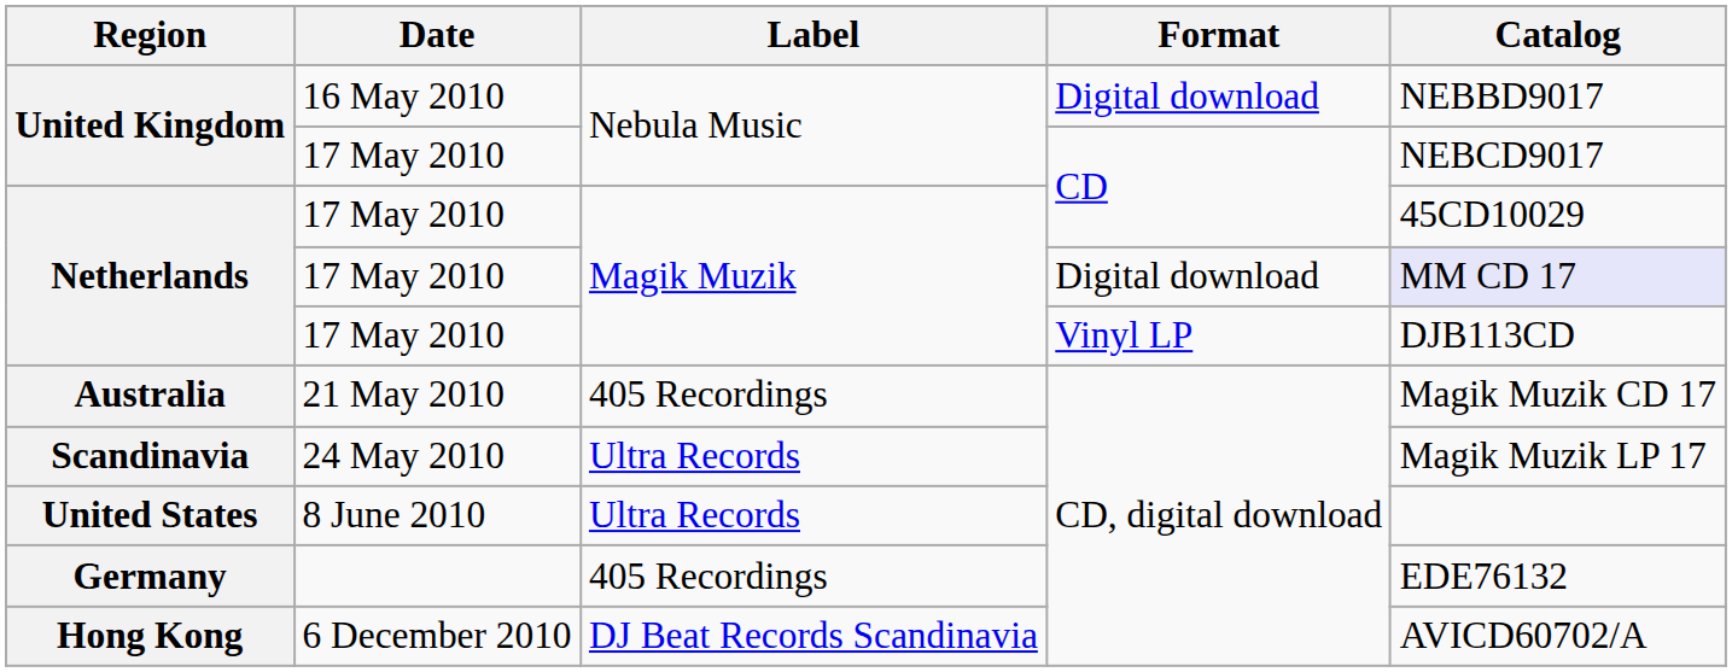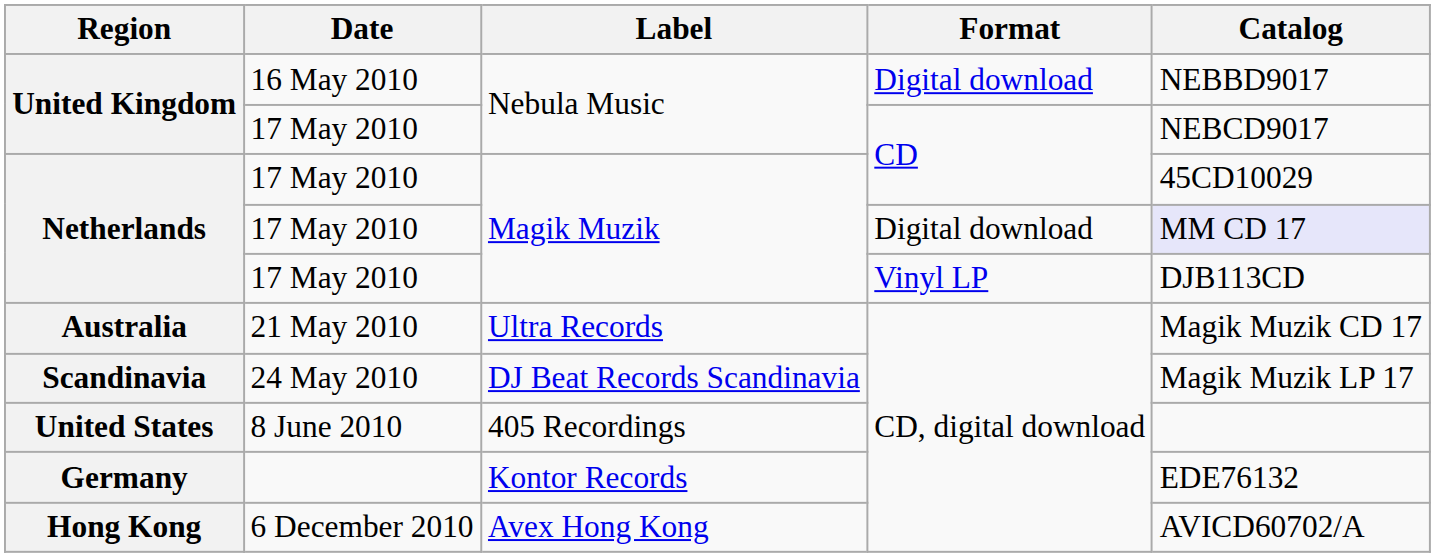Australia | Label: 405 Recordings -> Ultra Records
Scandinavia | Label: Ultra Records -> DJ Beat Records Scandinavia
United States | Label: Ultra Records -> 405 Recordings
Germany | Label: 405 Recordings -> Kontor Records
Hong Kong | Label: DJ Beat Records Scandinavia -> Avex Hong Kong
